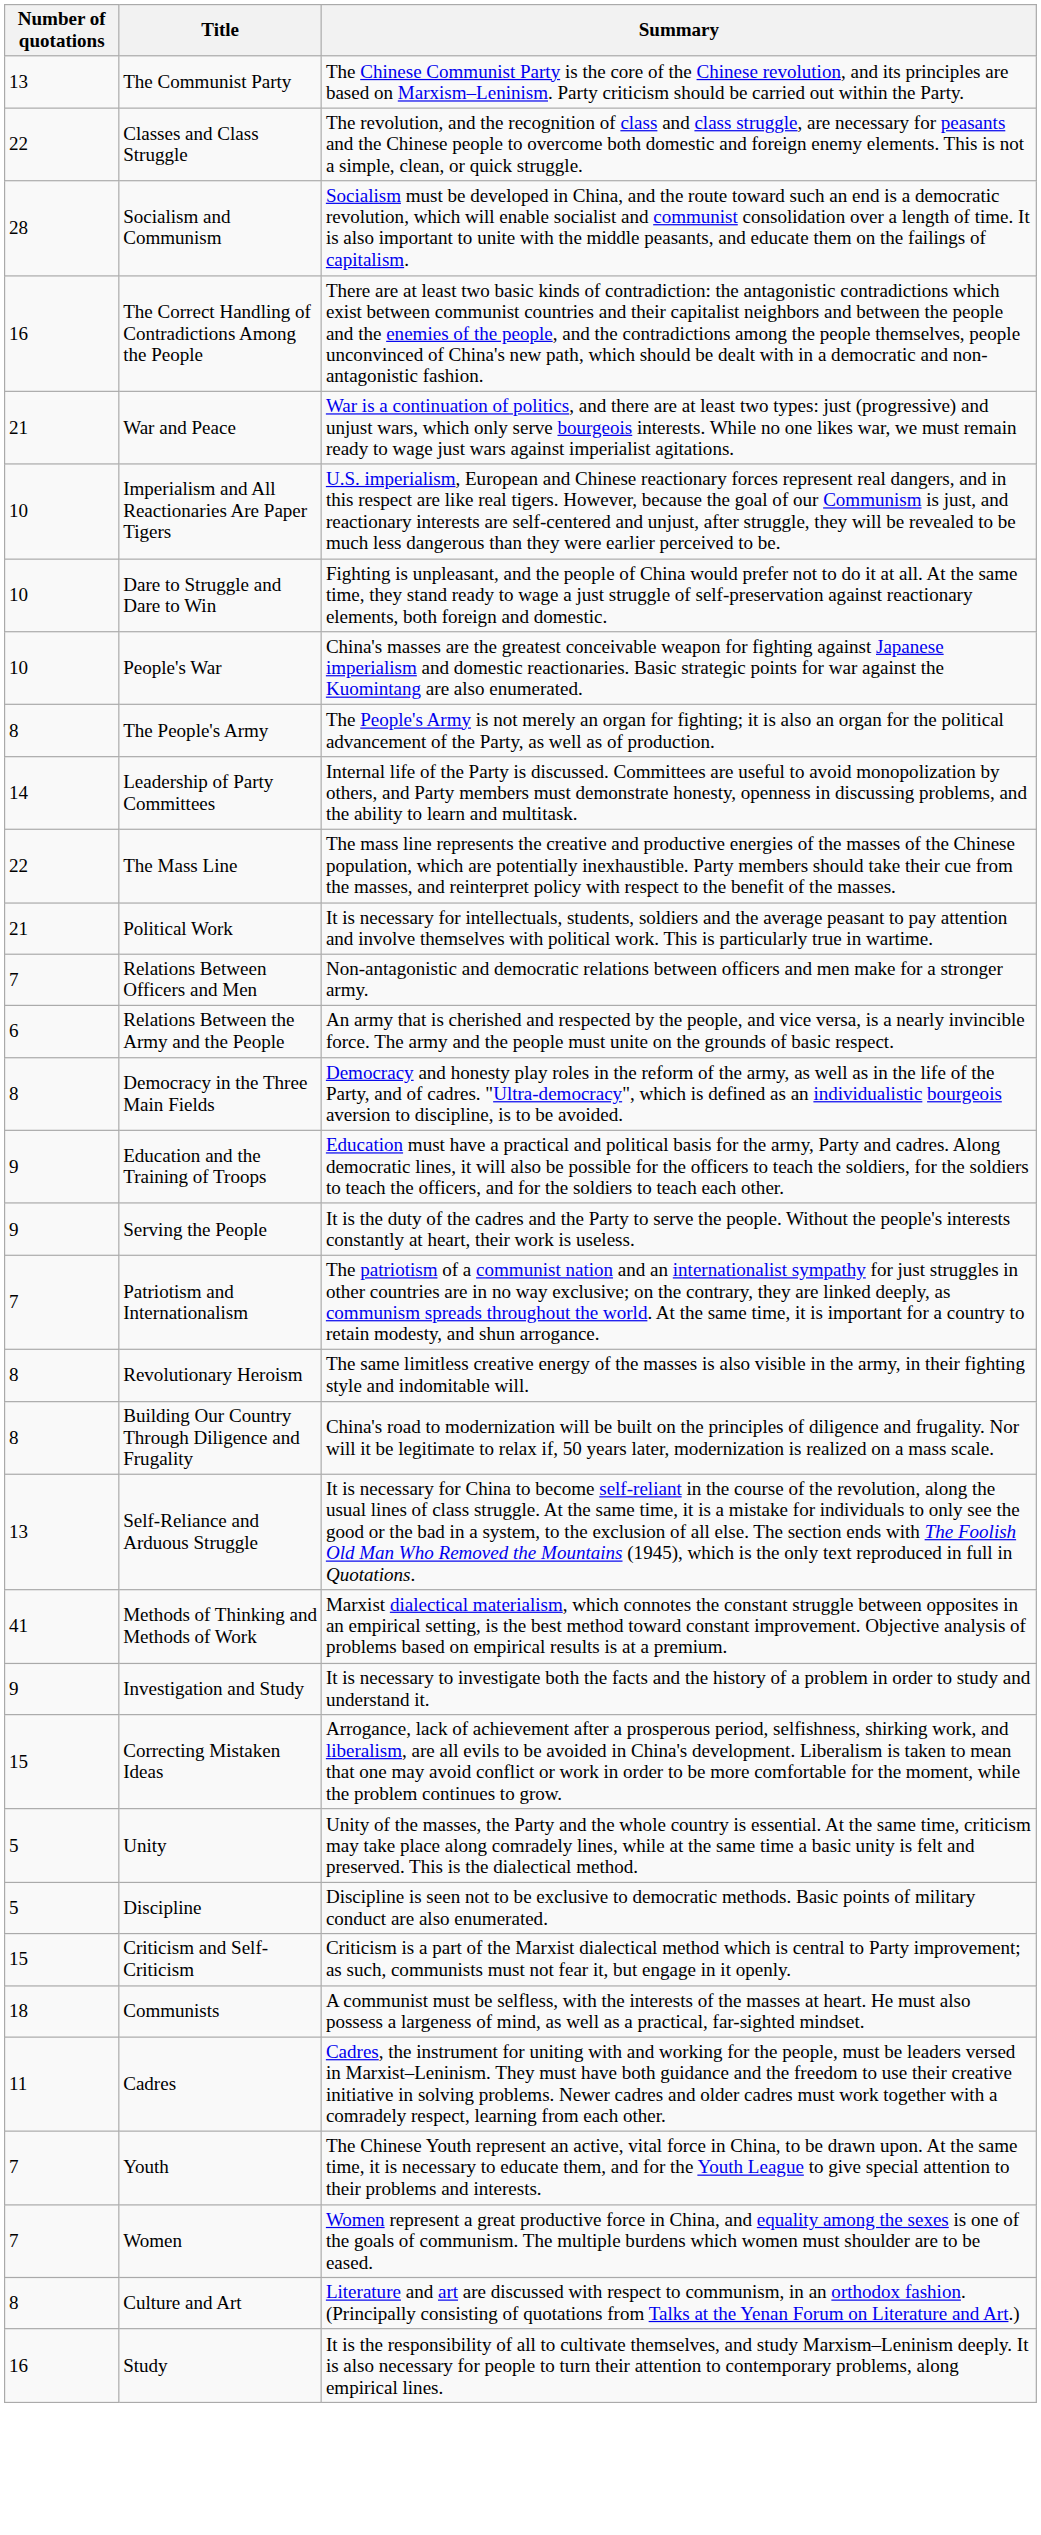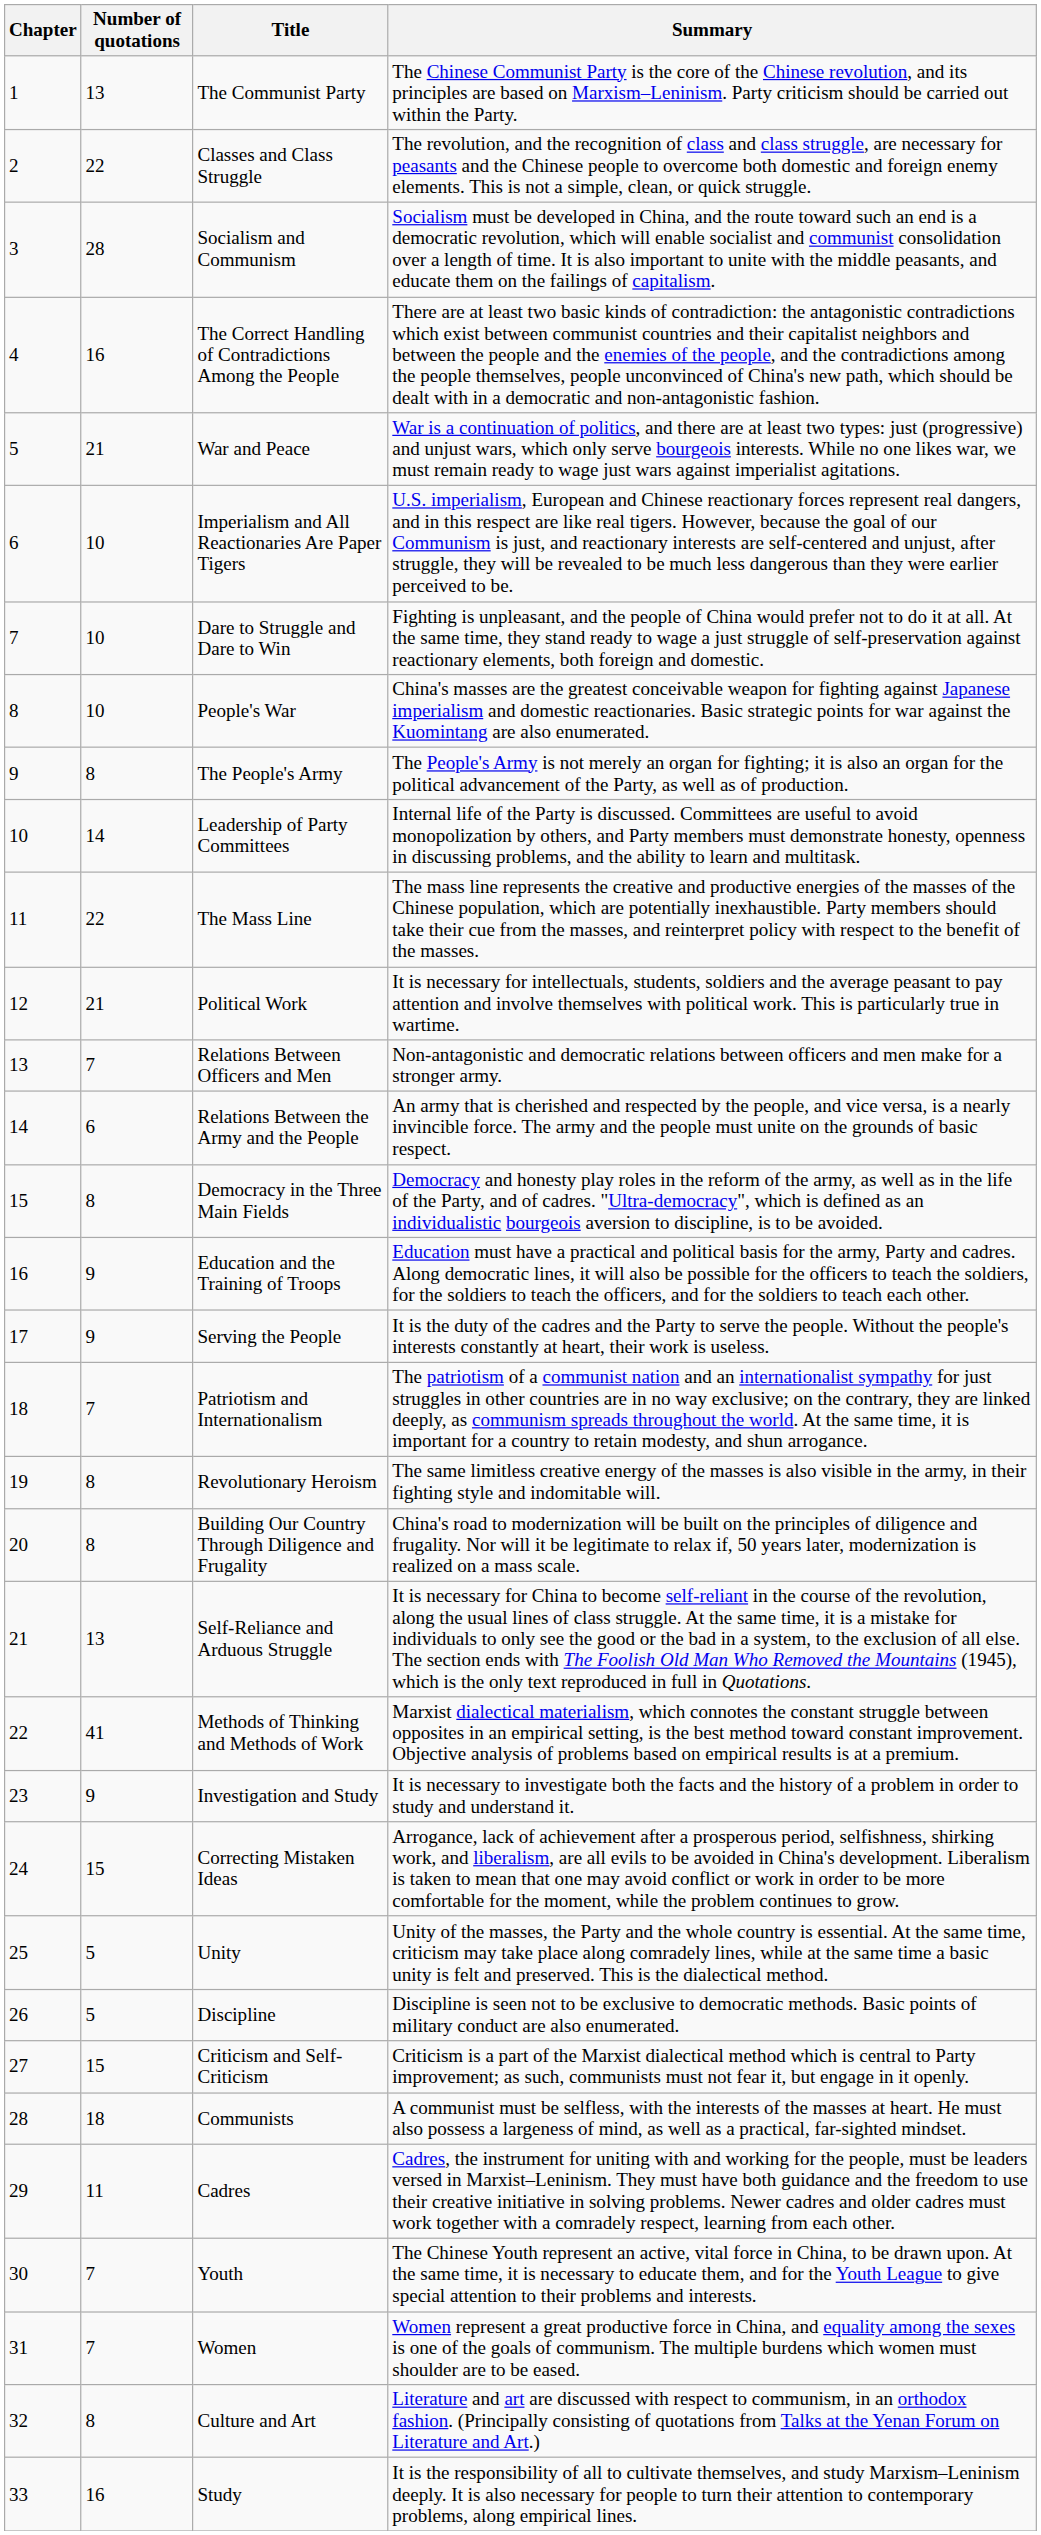+ column: Chapter | 1 | 2 | 3 | 4 | 5 | 6 | 7 | 8 | 9 | 10 | 11 | 12 | 13 | 14 | 15 | 16 | 17 | 18 | 19 | 20 | 21 | 22 | 23 | 24 | 25 | 26 | 27 | 28 | 29 | 30 | 31 | 32 | 33
